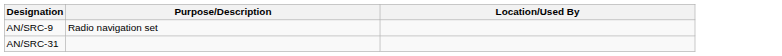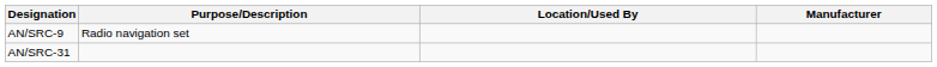+ column: Manufacturer
